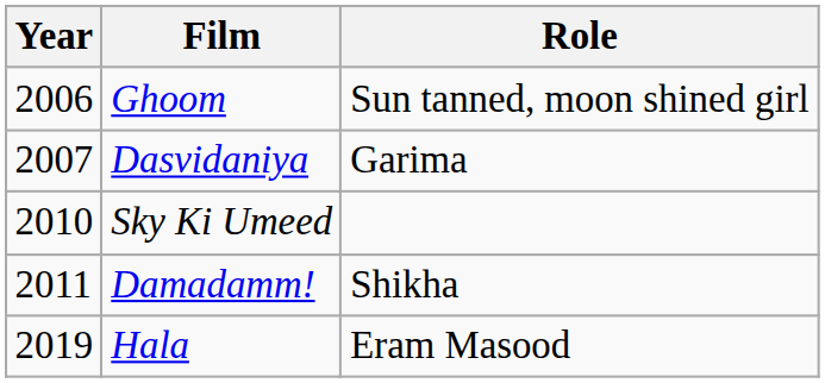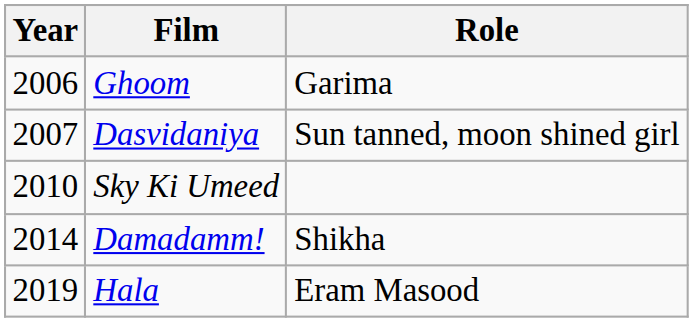Ghoom | Role: Sun tanned, moon shined girl -> Garima
Dasvidaniya | Role: Garima -> Sun tanned, moon shined girl
Damadamm! | Year: 2011 -> 2014
